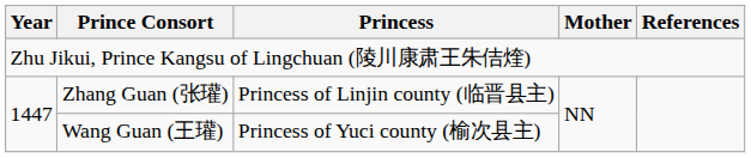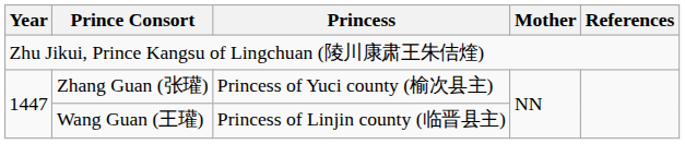Zhang Guan (张瓘) | Princess: Princess of Linjin county (临晋县主) -> Princess of Yuci county (榆次县主)
Wang Guan (王瓘) | Princess: Princess of Yuci county (榆次县主) -> Princess of Linjin county (临晋县主)
